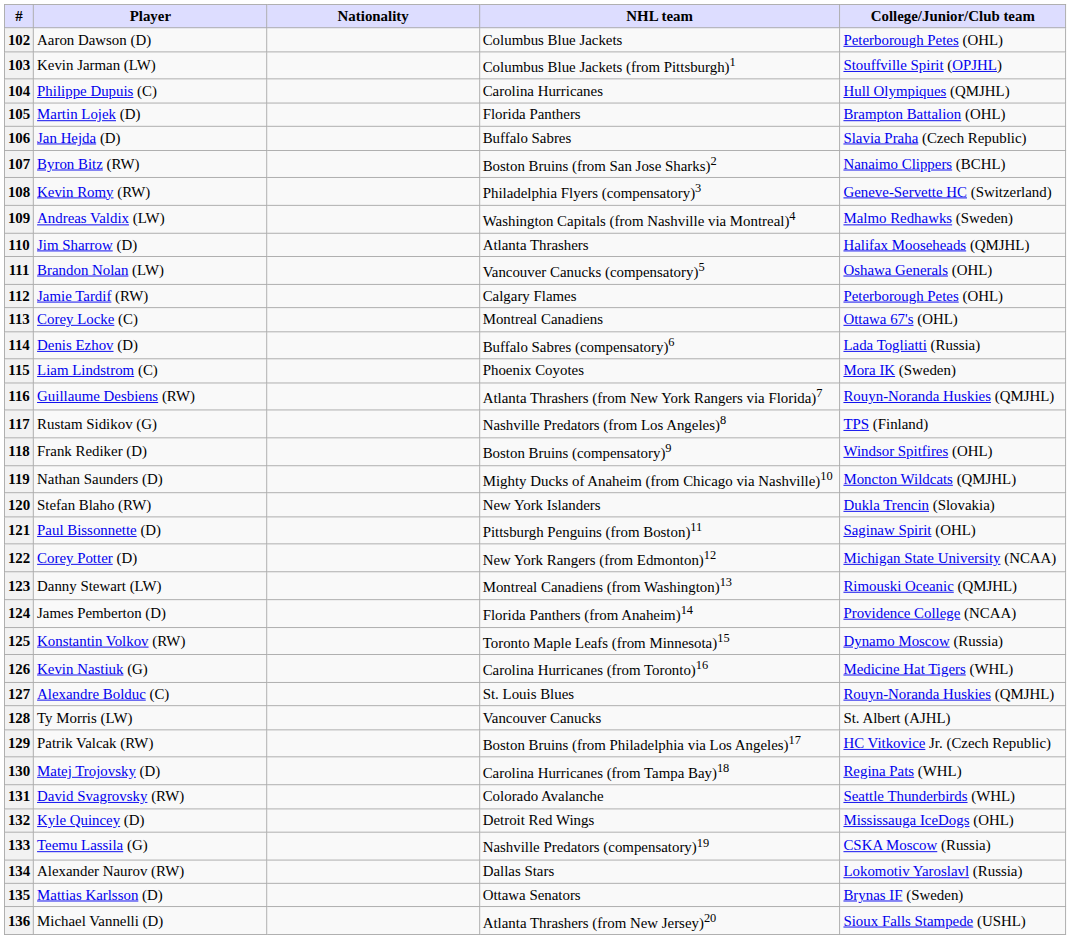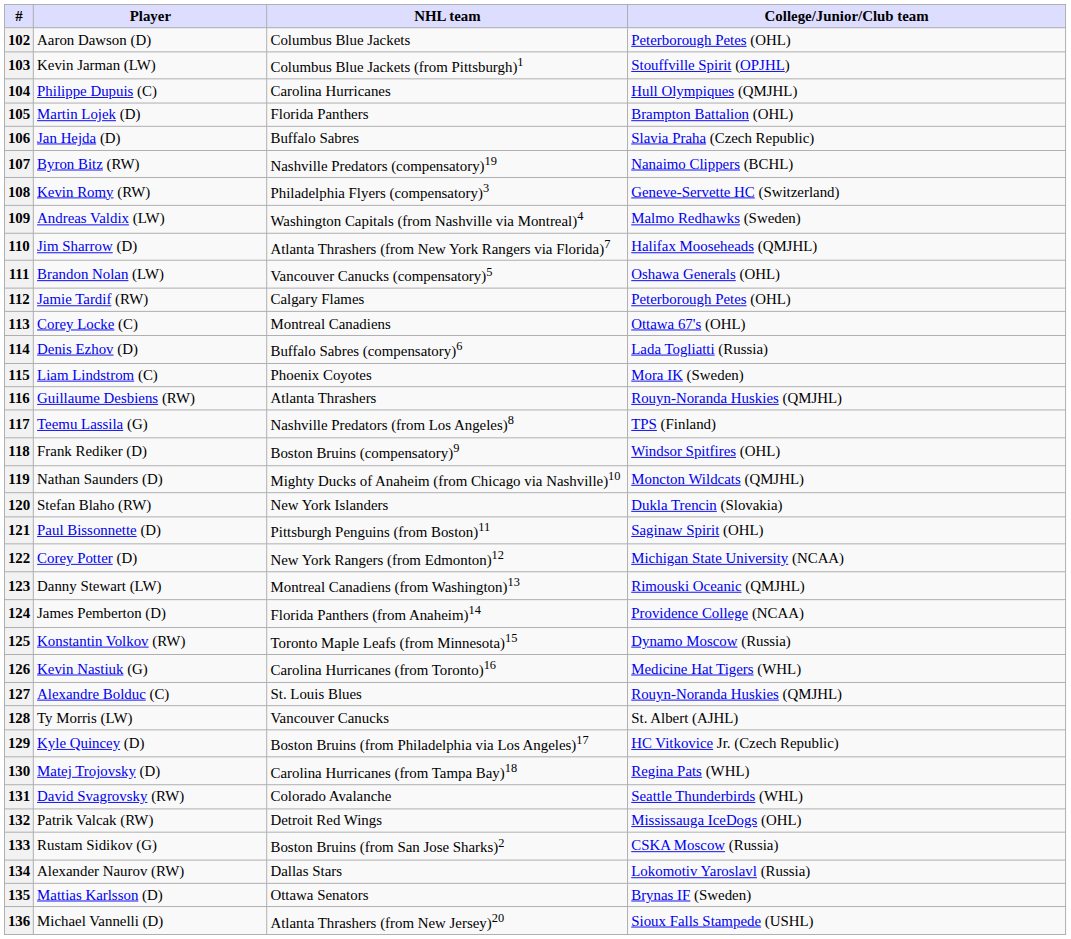- column: Nationality
107 | NHL team: Boston Bruins (from San Jose Sharks)2 -> Nashville Predators (compensatory)19
110 | NHL team: Atlanta Thrashers -> Atlanta Thrashers (from New York Rangers via Florida)7
116 | NHL team: Atlanta Thrashers (from New York Rangers via Florida)7 -> Atlanta Thrashers
117 | Player: Rustam Sidikov (G) -> Teemu Lassila (G)
129 | Player: Patrik Valcak (RW) -> Kyle Quincey (D)
132 | Player: Kyle Quincey (D) -> Patrik Valcak (RW)
133 | Player: Teemu Lassila (G) -> Rustam Sidikov (G)
133 | NHL team: Nashville Predators (compensatory)19 -> Boston Bruins (from San Jose Sharks)2
